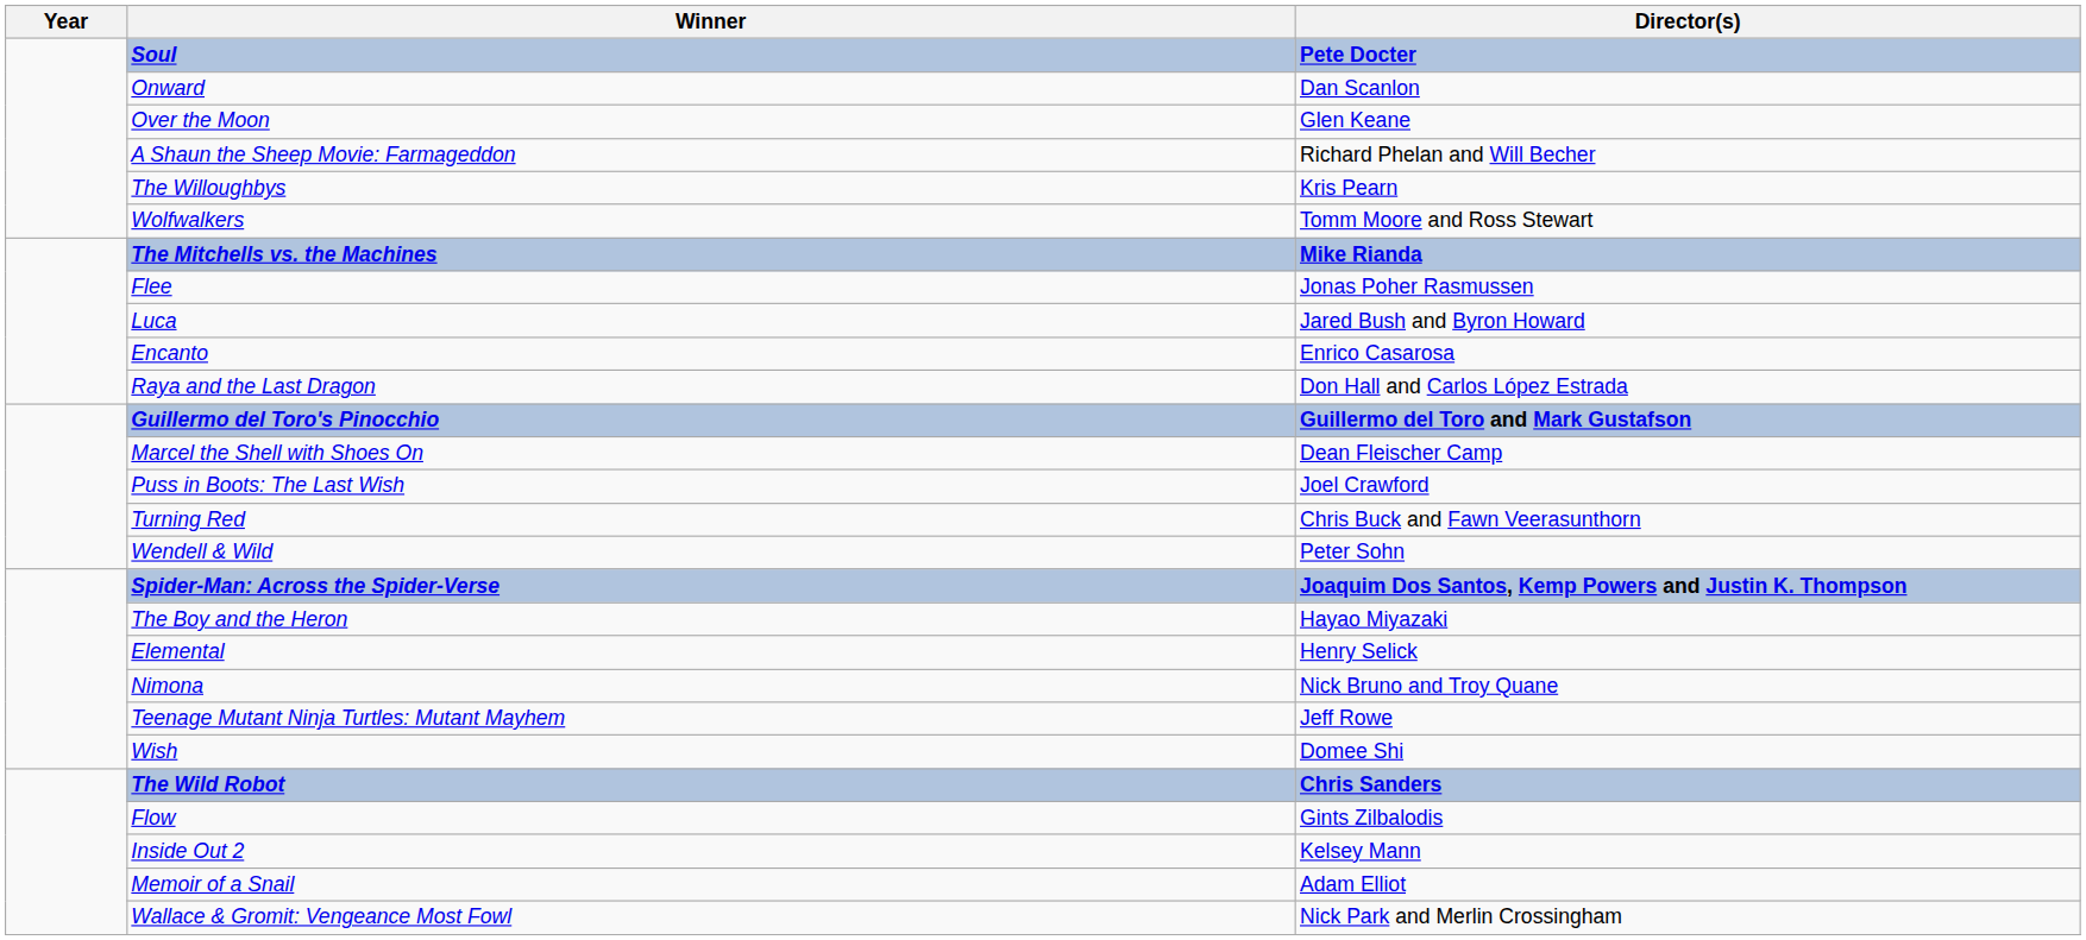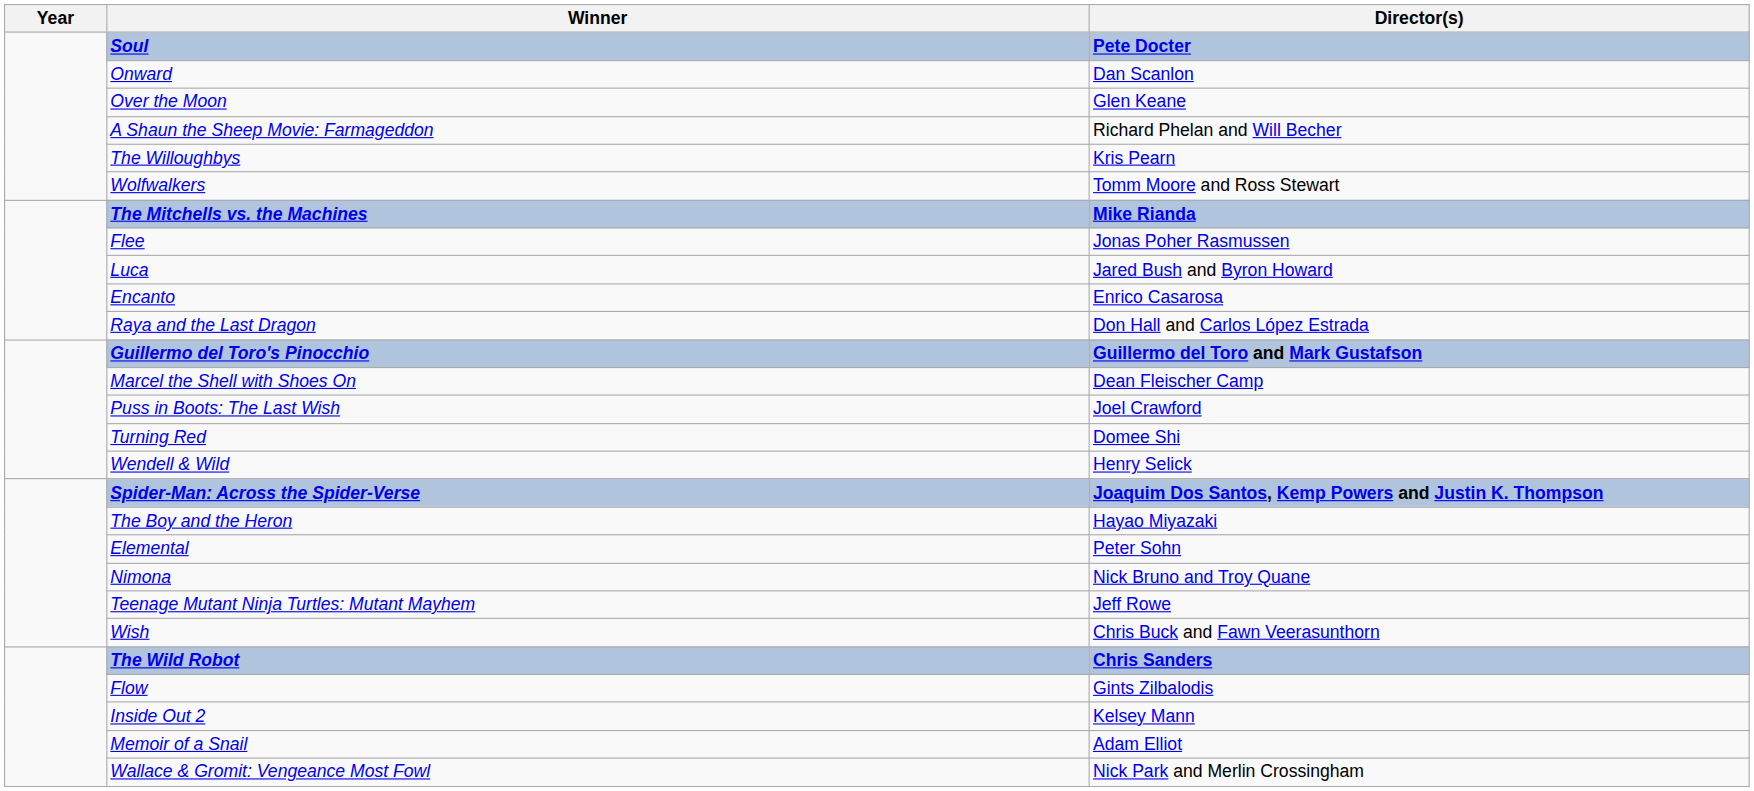Turning Red | Director(s): Chris Buck and Fawn Veerasunthorn -> Domee Shi
Wendell & Wild | Director(s): Peter Sohn -> Henry Selick
Elemental | Director(s): Henry Selick -> Peter Sohn
Wish | Director(s): Domee Shi -> Chris Buck and Fawn Veerasunthorn
